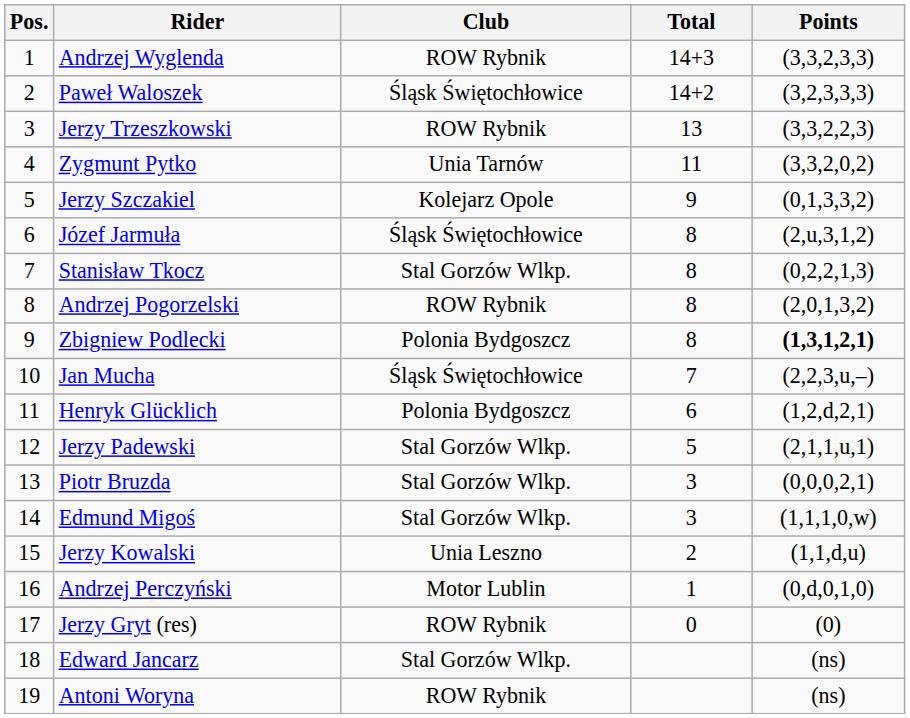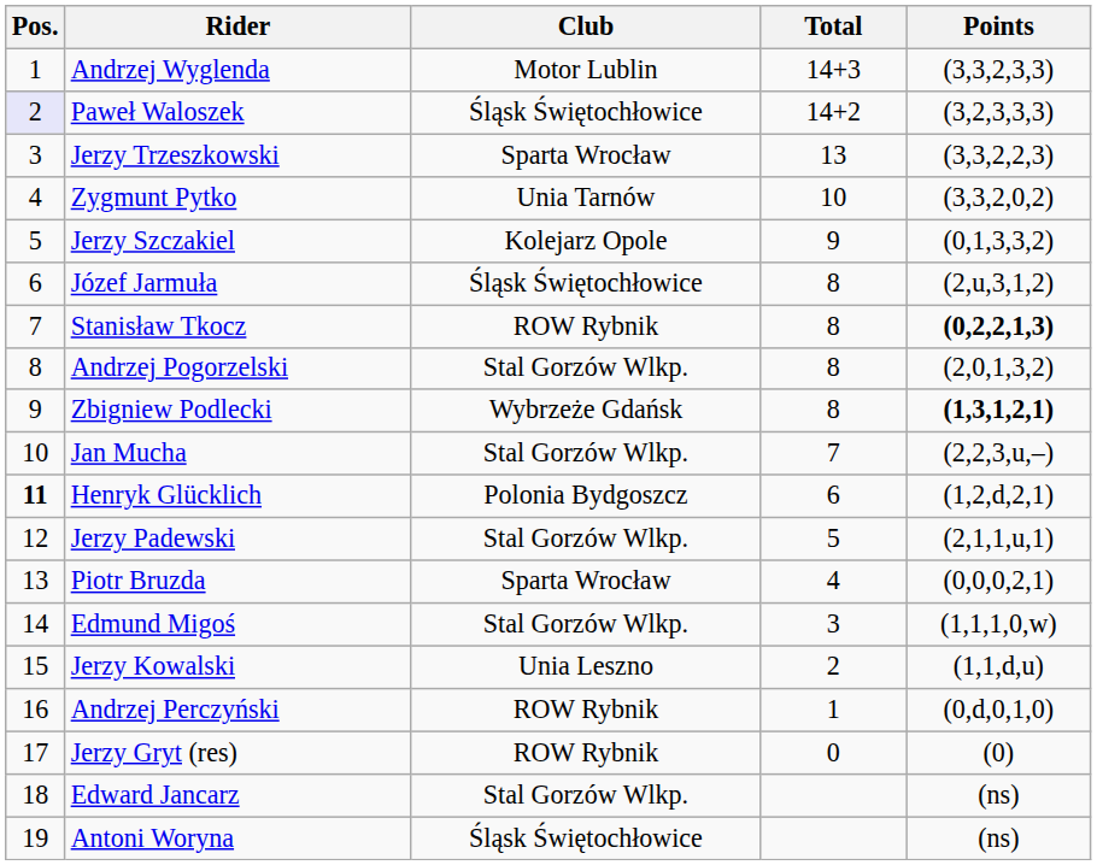Andrzej Wyglenda | Club: ROW Rybnik -> Motor Lublin
Paweł Waloszek | Pos.: no background -> lavender background
Jerzy Trzeszkowski | Club: ROW Rybnik -> Sparta Wrocław
Zygmunt Pytko | Total: 11 -> 10
Stanisław Tkocz | Club: Stal Gorzów Wlkp. -> ROW Rybnik
Stanisław Tkocz | Points: normal -> bold
Andrzej Pogorzelski | Club: ROW Rybnik -> Stal Gorzów Wlkp.
Zbigniew Podlecki | Club: Polonia Bydgoszcz -> Wybrzeże Gdańsk
Jan Mucha | Club: Śląsk Świętochłowice -> Stal Gorzów Wlkp.
Henryk Glücklich | Pos.: normal -> bold
Piotr Bruzda | Club: Stal Gorzów Wlkp. -> Sparta Wrocław
Piotr Bruzda | Total: 3 -> 4
Andrzej Perczyński | Club: Motor Lublin -> ROW Rybnik
Antoni Woryna | Club: ROW Rybnik -> Śląsk Świętochłowice
